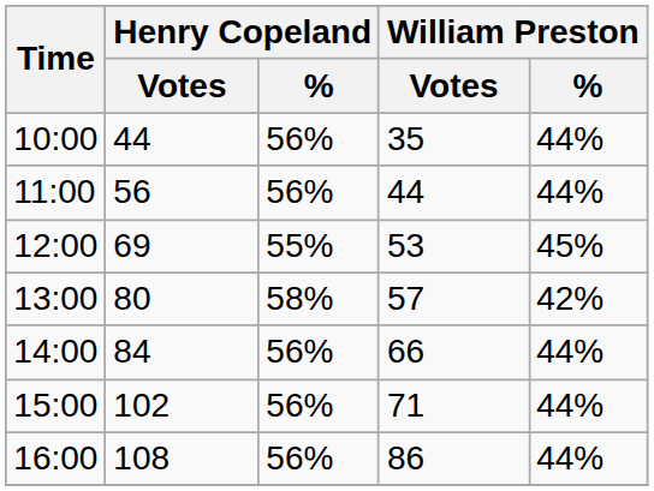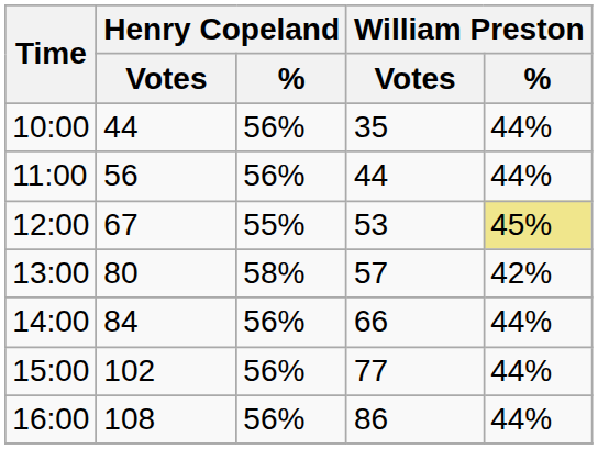12:00 | Henry Copeland / Votes: 69 -> 67
12:00 | William Preston / %: no background -> khaki background
15:00 | William Preston / Votes: 71 -> 77
